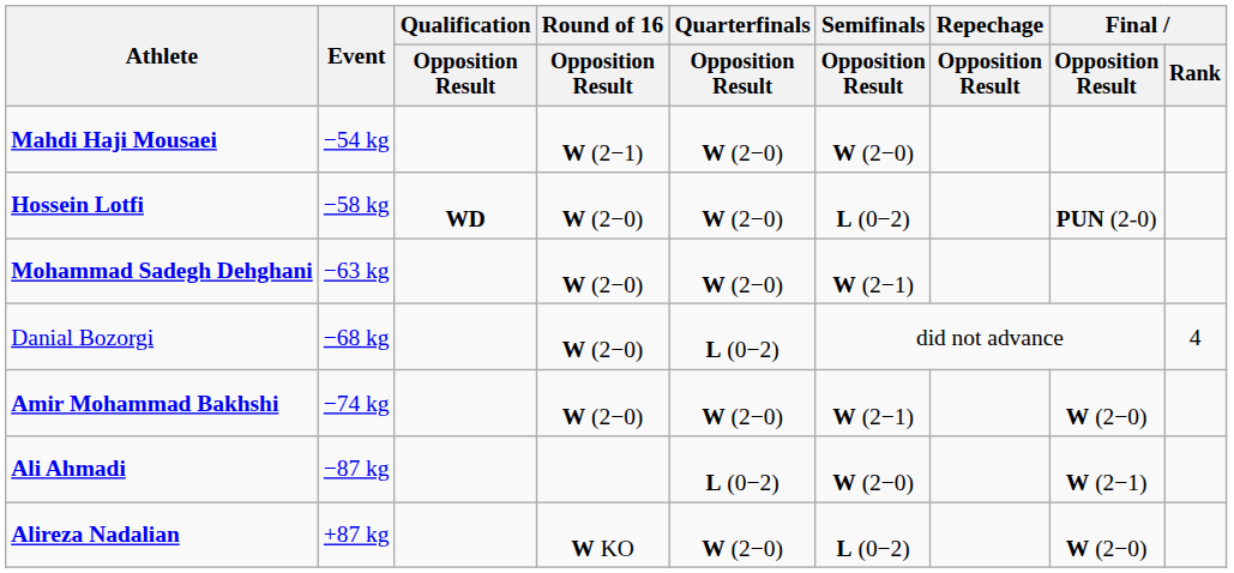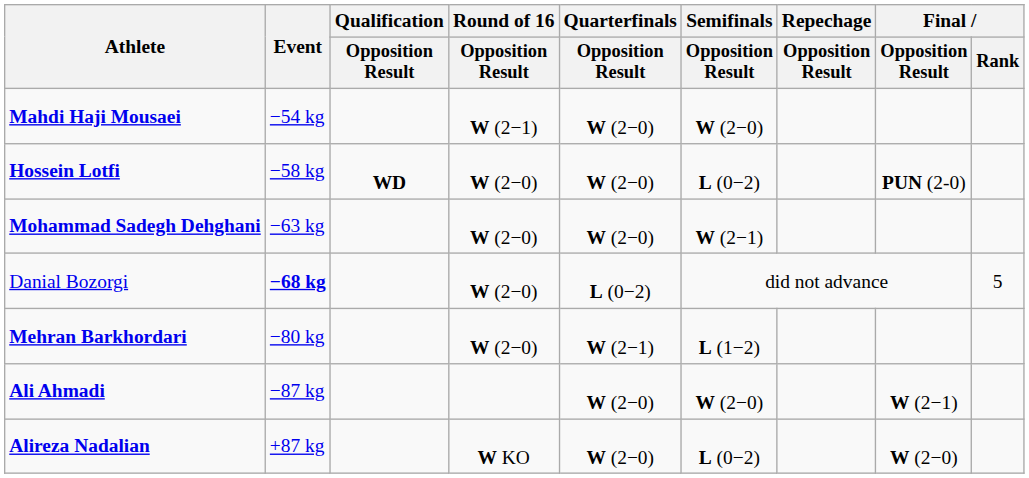Danial Bozorgi | Event: normal -> bold
Danial Bozorgi | Final / Rank: 4 -> 5
- row: Amir Mohammad Bakhshi | −74 kg | W (2−0) | W (2−0) | W (2−1) | W (2−0)
+ row: Mehran Barkhordari | −80 kg | W (2−0) | W (2−1) | L (1−2)
Ali Ahmadi | Quarterfinals / Opposition Result: L (0−2) -> W (2−0)
